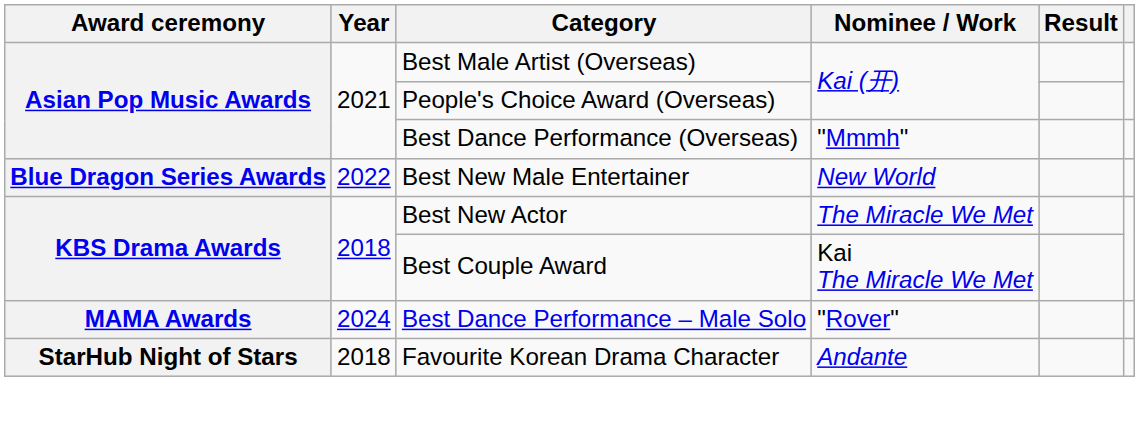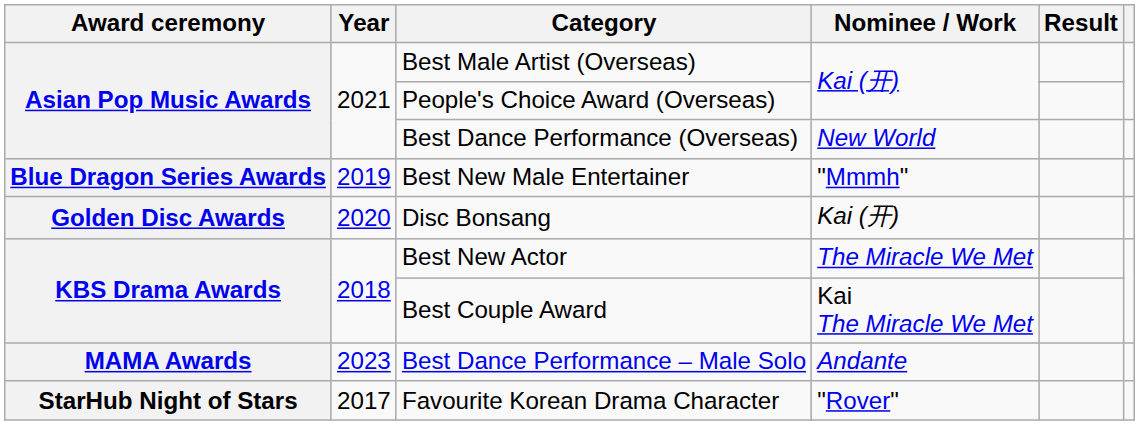Best Dance Performance (Overseas) | Nominee / Work: "Mmmh" -> New World
Best New Male Entertainer | Year: 2022 -> 2019
Best New Male Entertainer | Nominee / Work: New World -> "Mmmh"
+ row: Golden Disc Awards | 2020 | Disc Bonsang | Kai (开)
Best Dance Performance – Male Solo | Year: 2024 -> 2023
Best Dance Performance – Male Solo | Nominee / Work: "Rover" -> Andante
Favourite Korean Drama Character | Year: 2018 -> 2017
Favourite Korean Drama Character | Nominee / Work: Andante -> "Rover"
